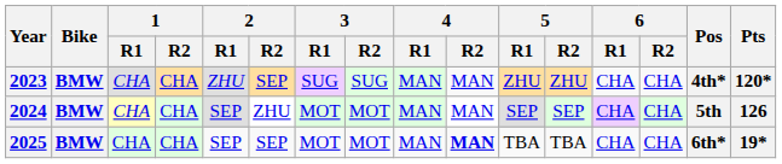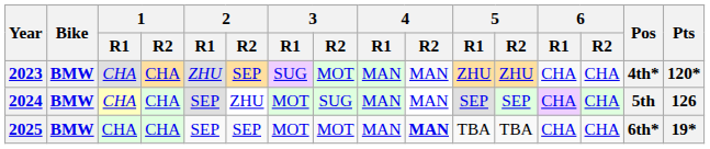2023 | 3 / R2: SUG -> MOT
2024 | 3 / R2: MOT -> SUG
